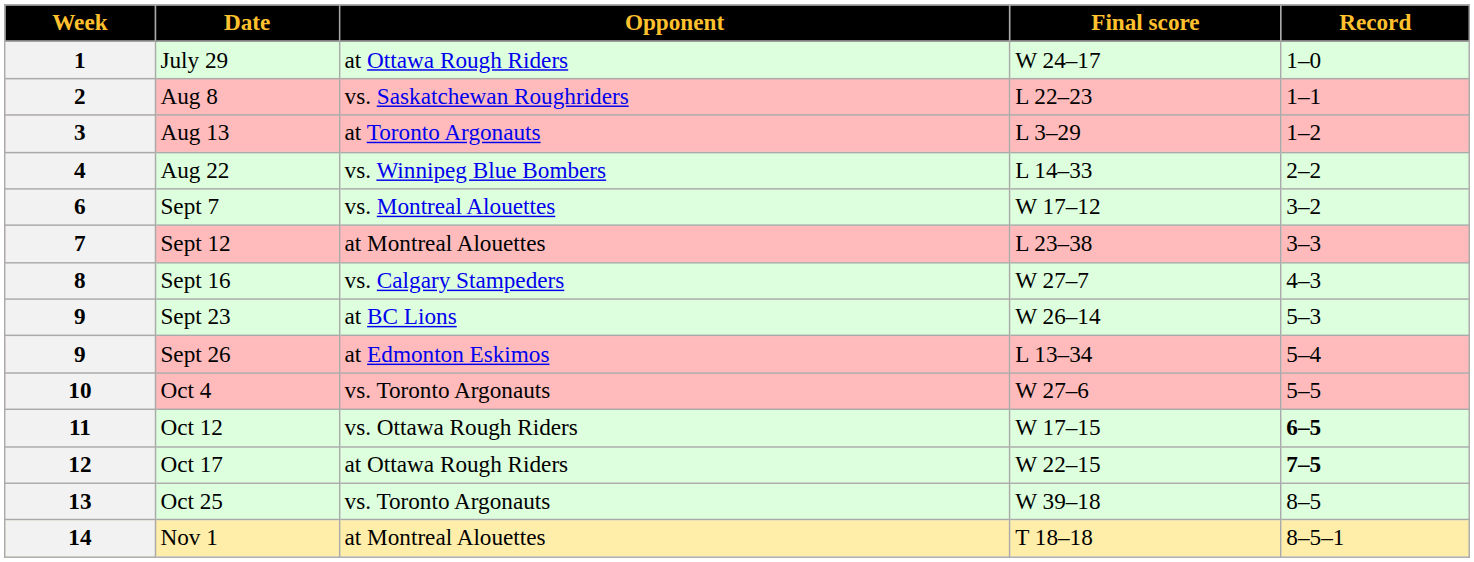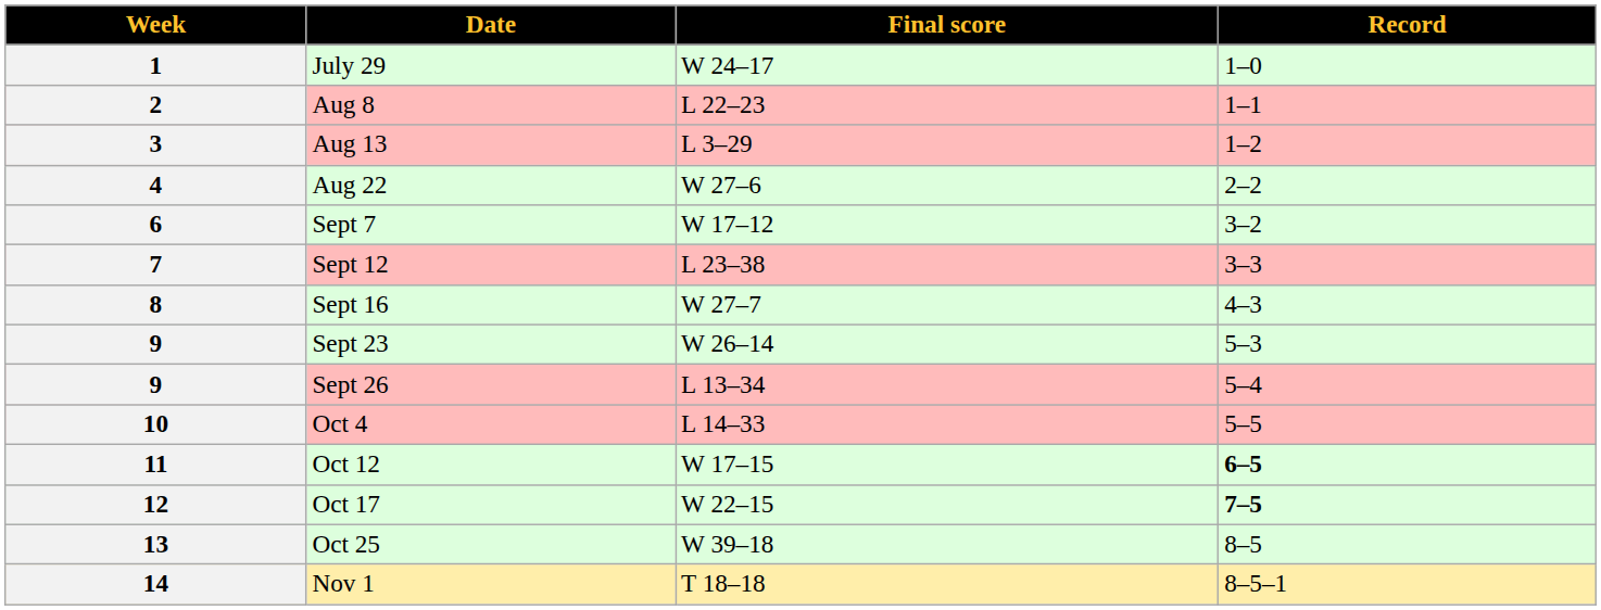- column: Opponent | at Ottawa Rough Riders | vs. Saskatchewan Roughriders | at Toronto Argonauts | vs. Winnipeg Blue Bombers | vs. Montreal Alouettes | at Montreal Alouettes | vs. Calgary Stampeders | at BC Lions | at Edmonton Eskimos | vs. Toronto Argonauts | vs. Ottawa Rough Riders | at Ottawa Rough Riders | vs. Toronto Argonauts | at Montreal Alouettes
4 | Final score: L 14–33 -> W 27–6
10 | Final score: W 27–6 -> L 14–33
